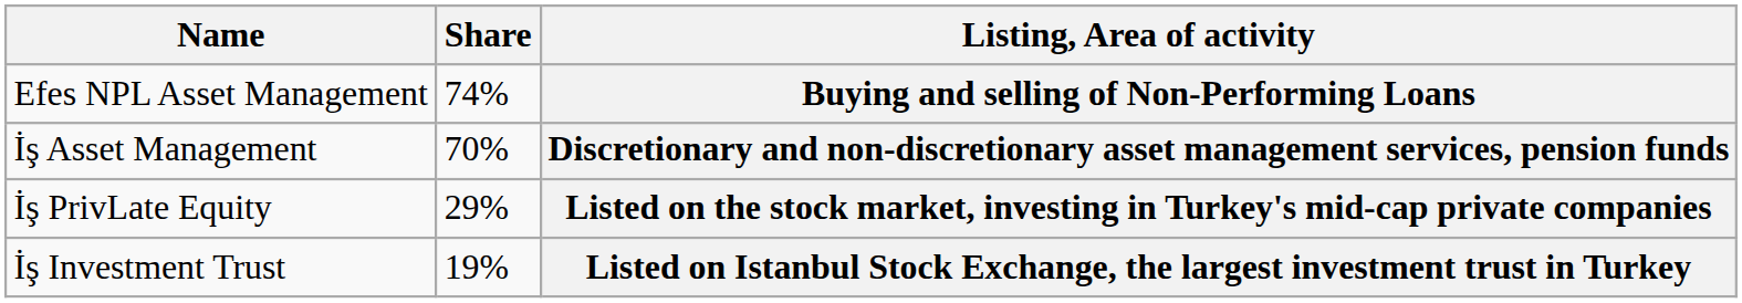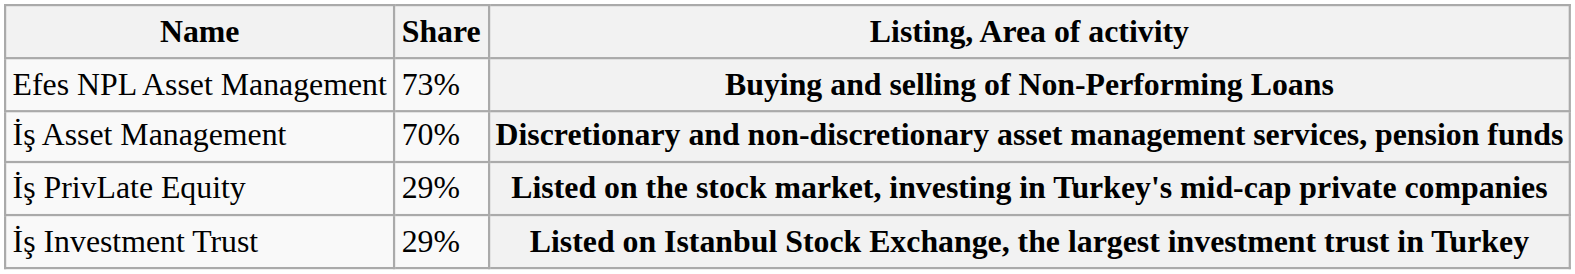Efes NPL Asset Management | Share: 74% -> 73%
İş Investment Trust | Share: 19% -> 29%
